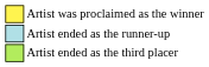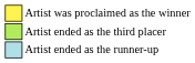rows swapped: Artist ended as the runner-up <-> Artist ended as the third placer
